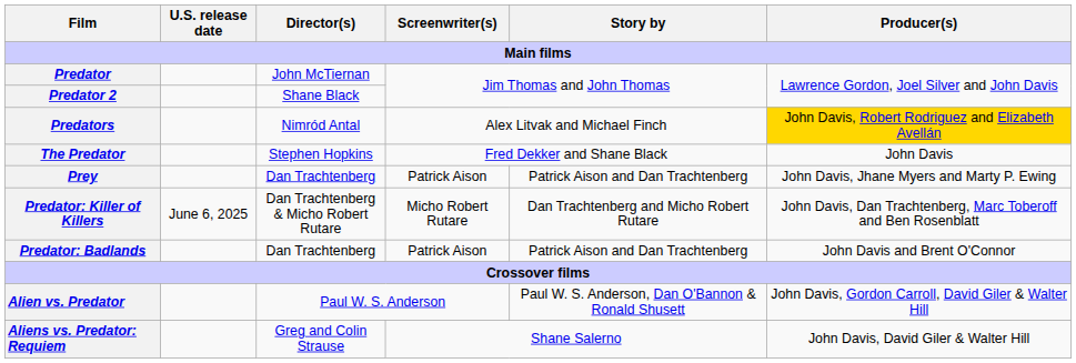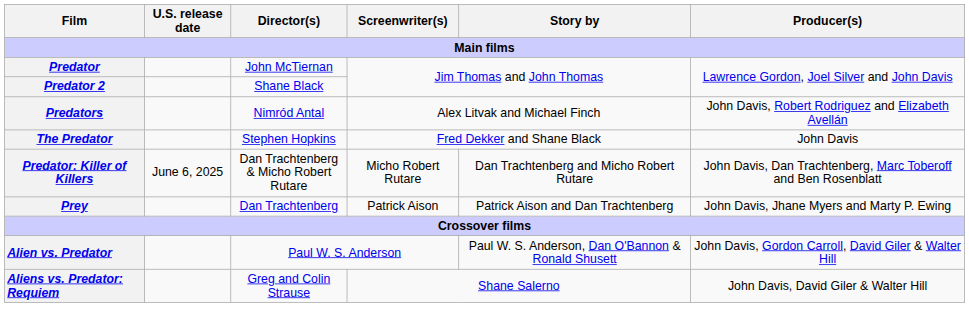Predators | Producer(s): gold background -> no background
rows swapped: Prey <-> Predator: Killer of Killers
- row: Predator: Badlands | Dan Trachtenberg | Patrick Aison | Patrick Aison and Dan Trachtenberg | John Davis and Brent O'Connor
